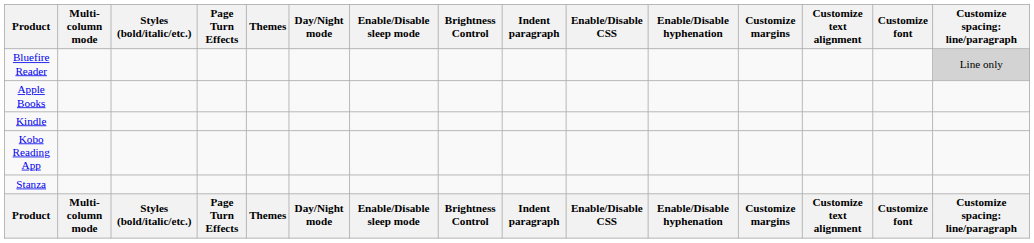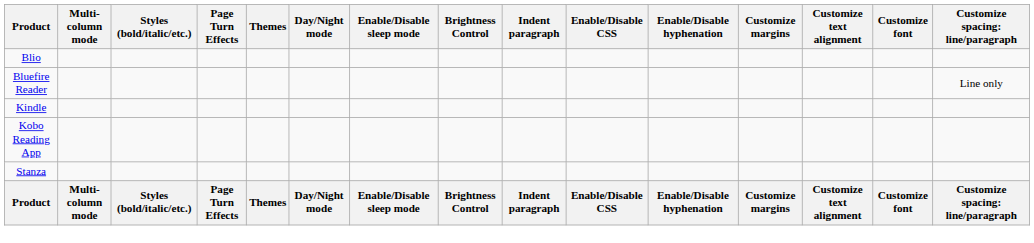+ row: Blio
Bluefire Reader | column 15: lightgrey background -> no background
- row: Apple Books
